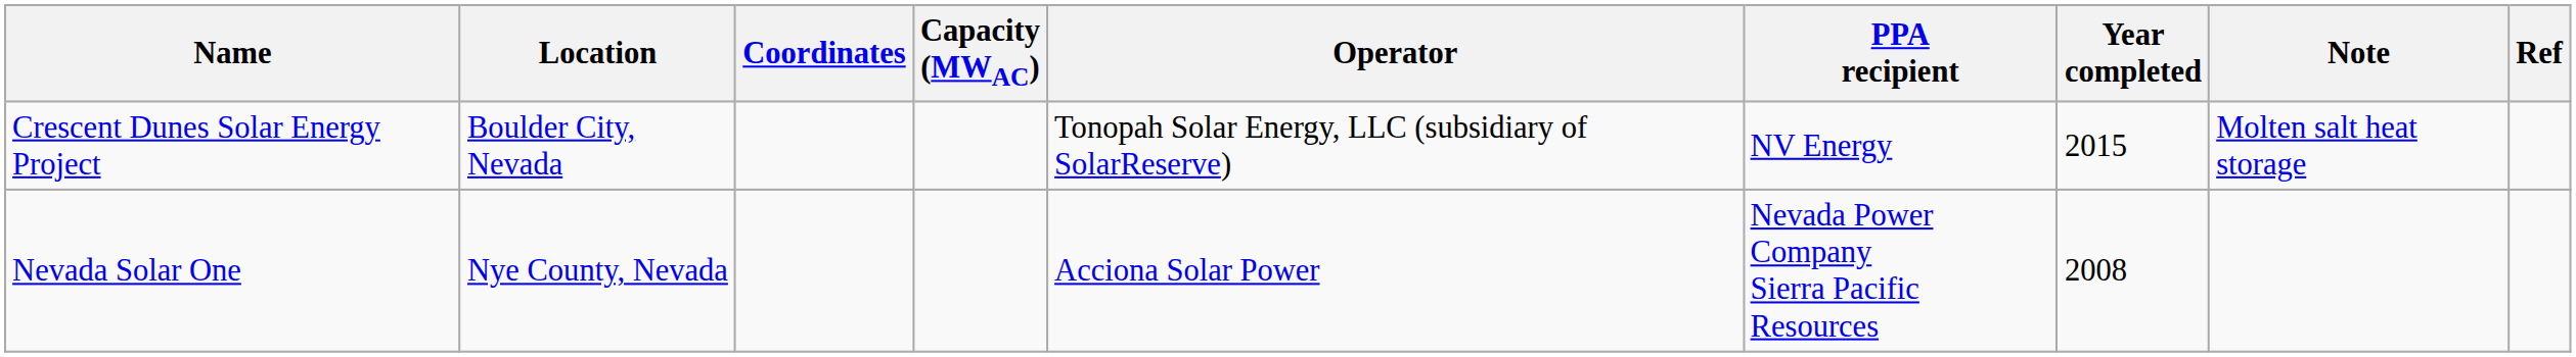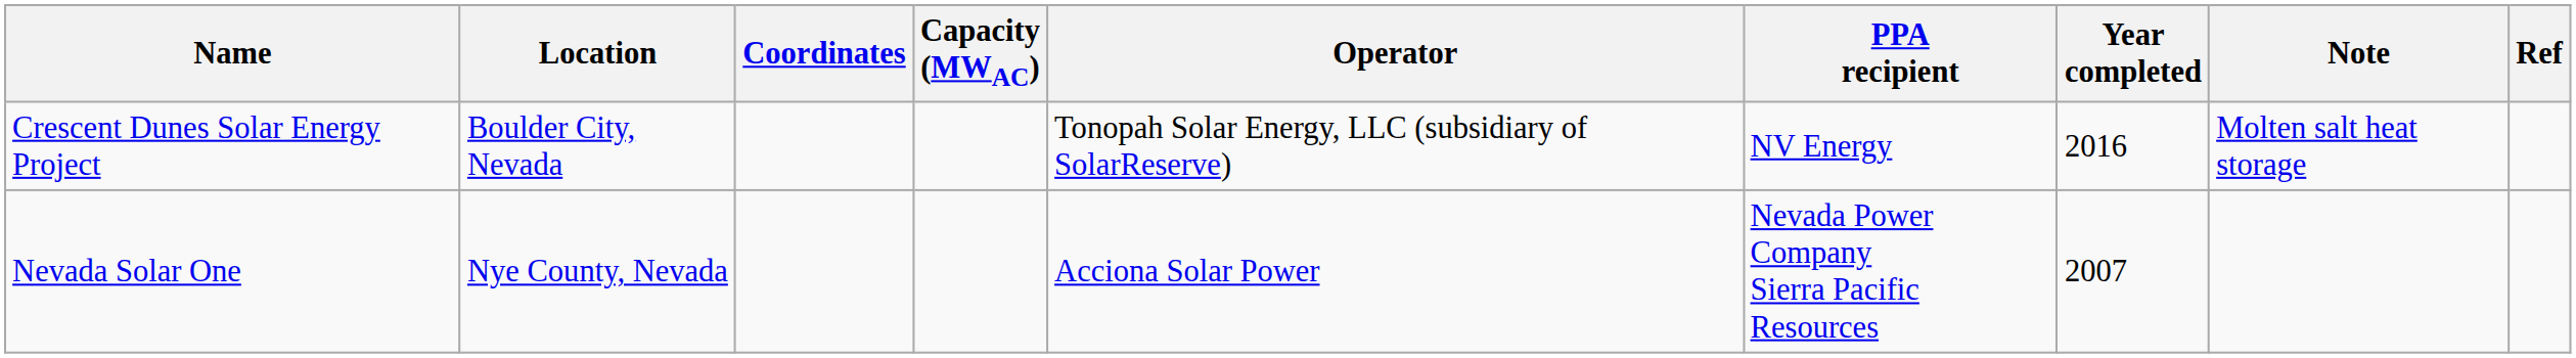Crescent Dunes Solar Energy Project | Year completed: 2015 -> 2016
Nevada Solar One | Year completed: 2008 -> 2007
